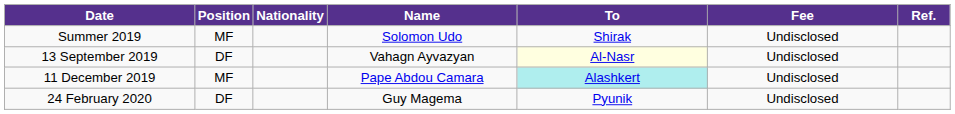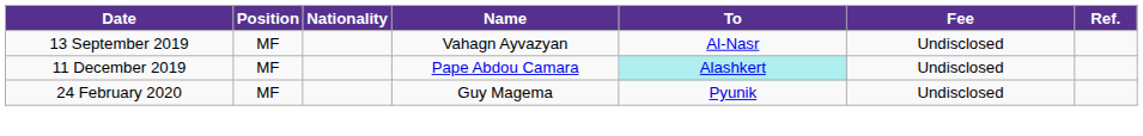- row: Summer 2019 | MF | Solomon Udo | Shirak | Undisclosed
13 September 2019 | Position: DF -> MF
13 September 2019 | To: lightyellow background -> no background
24 February 2020 | Position: DF -> MF
